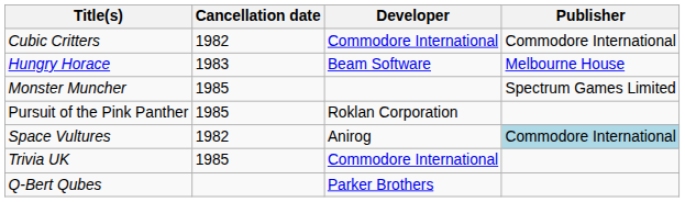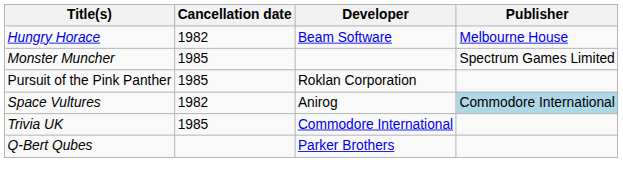- row: Cubic Critters | 1982 | Commodore International | Commodore International
Hungry Horace | Cancellation date: 1983 -> 1982
